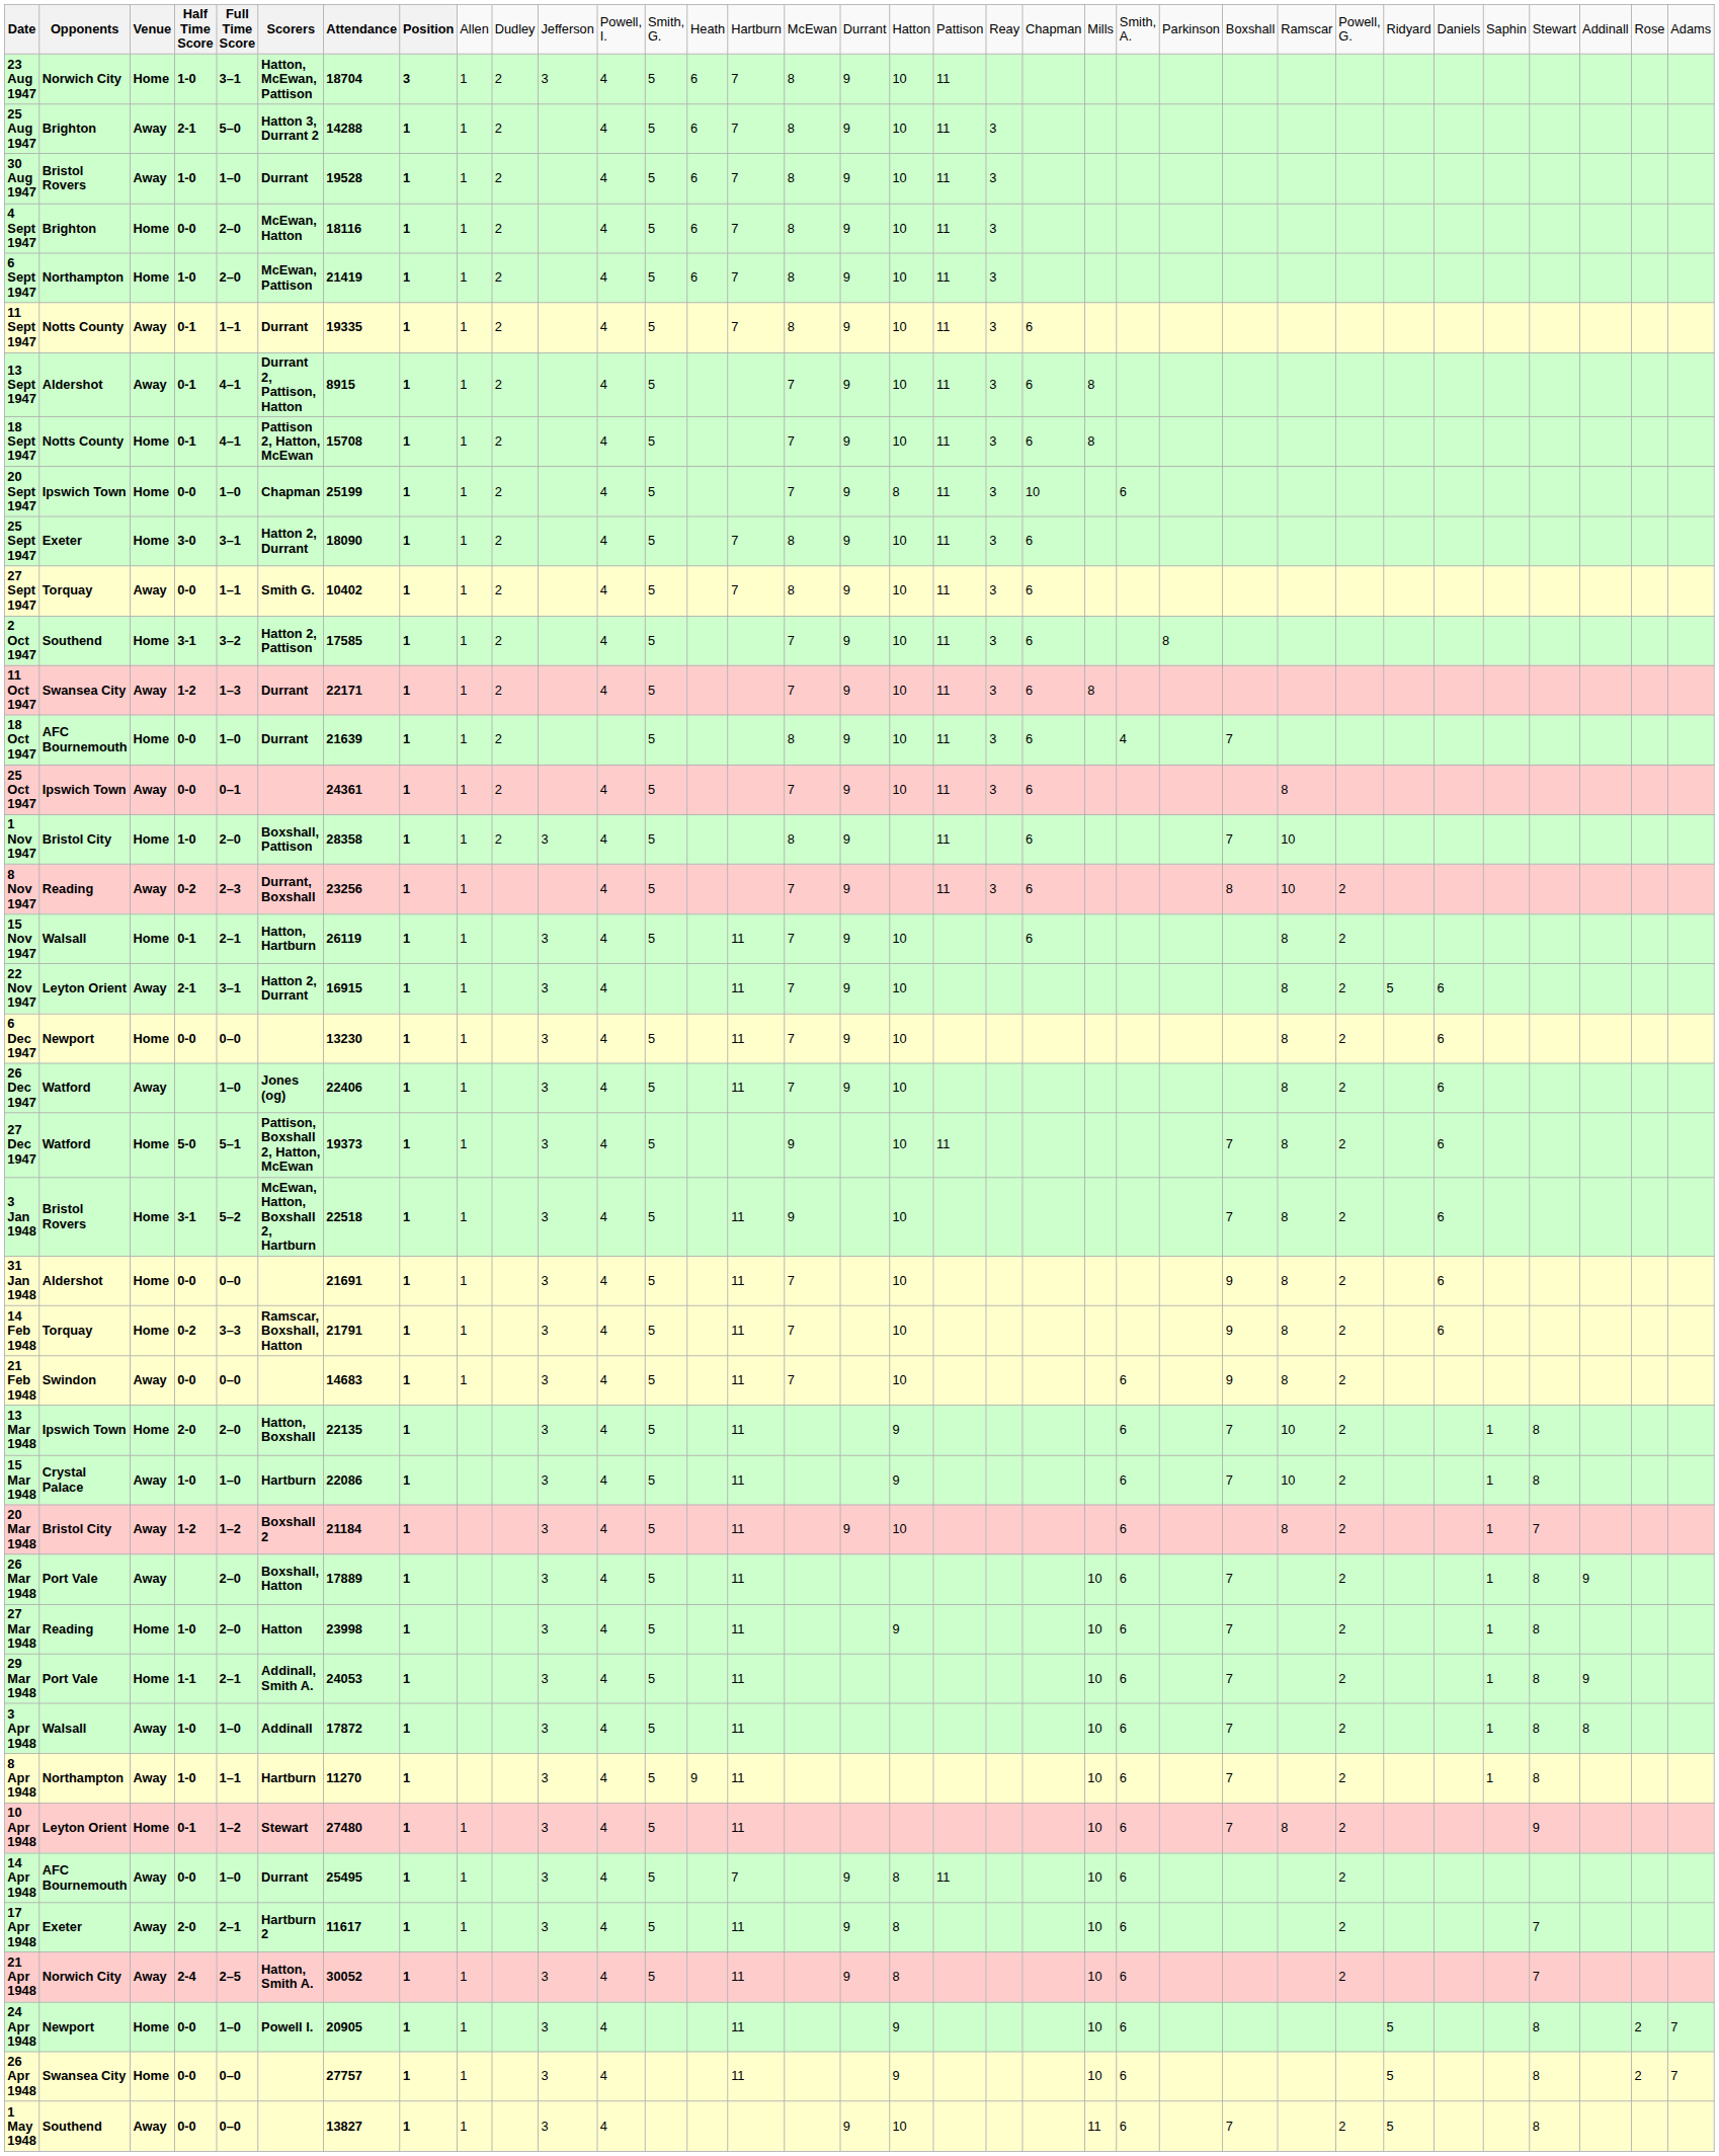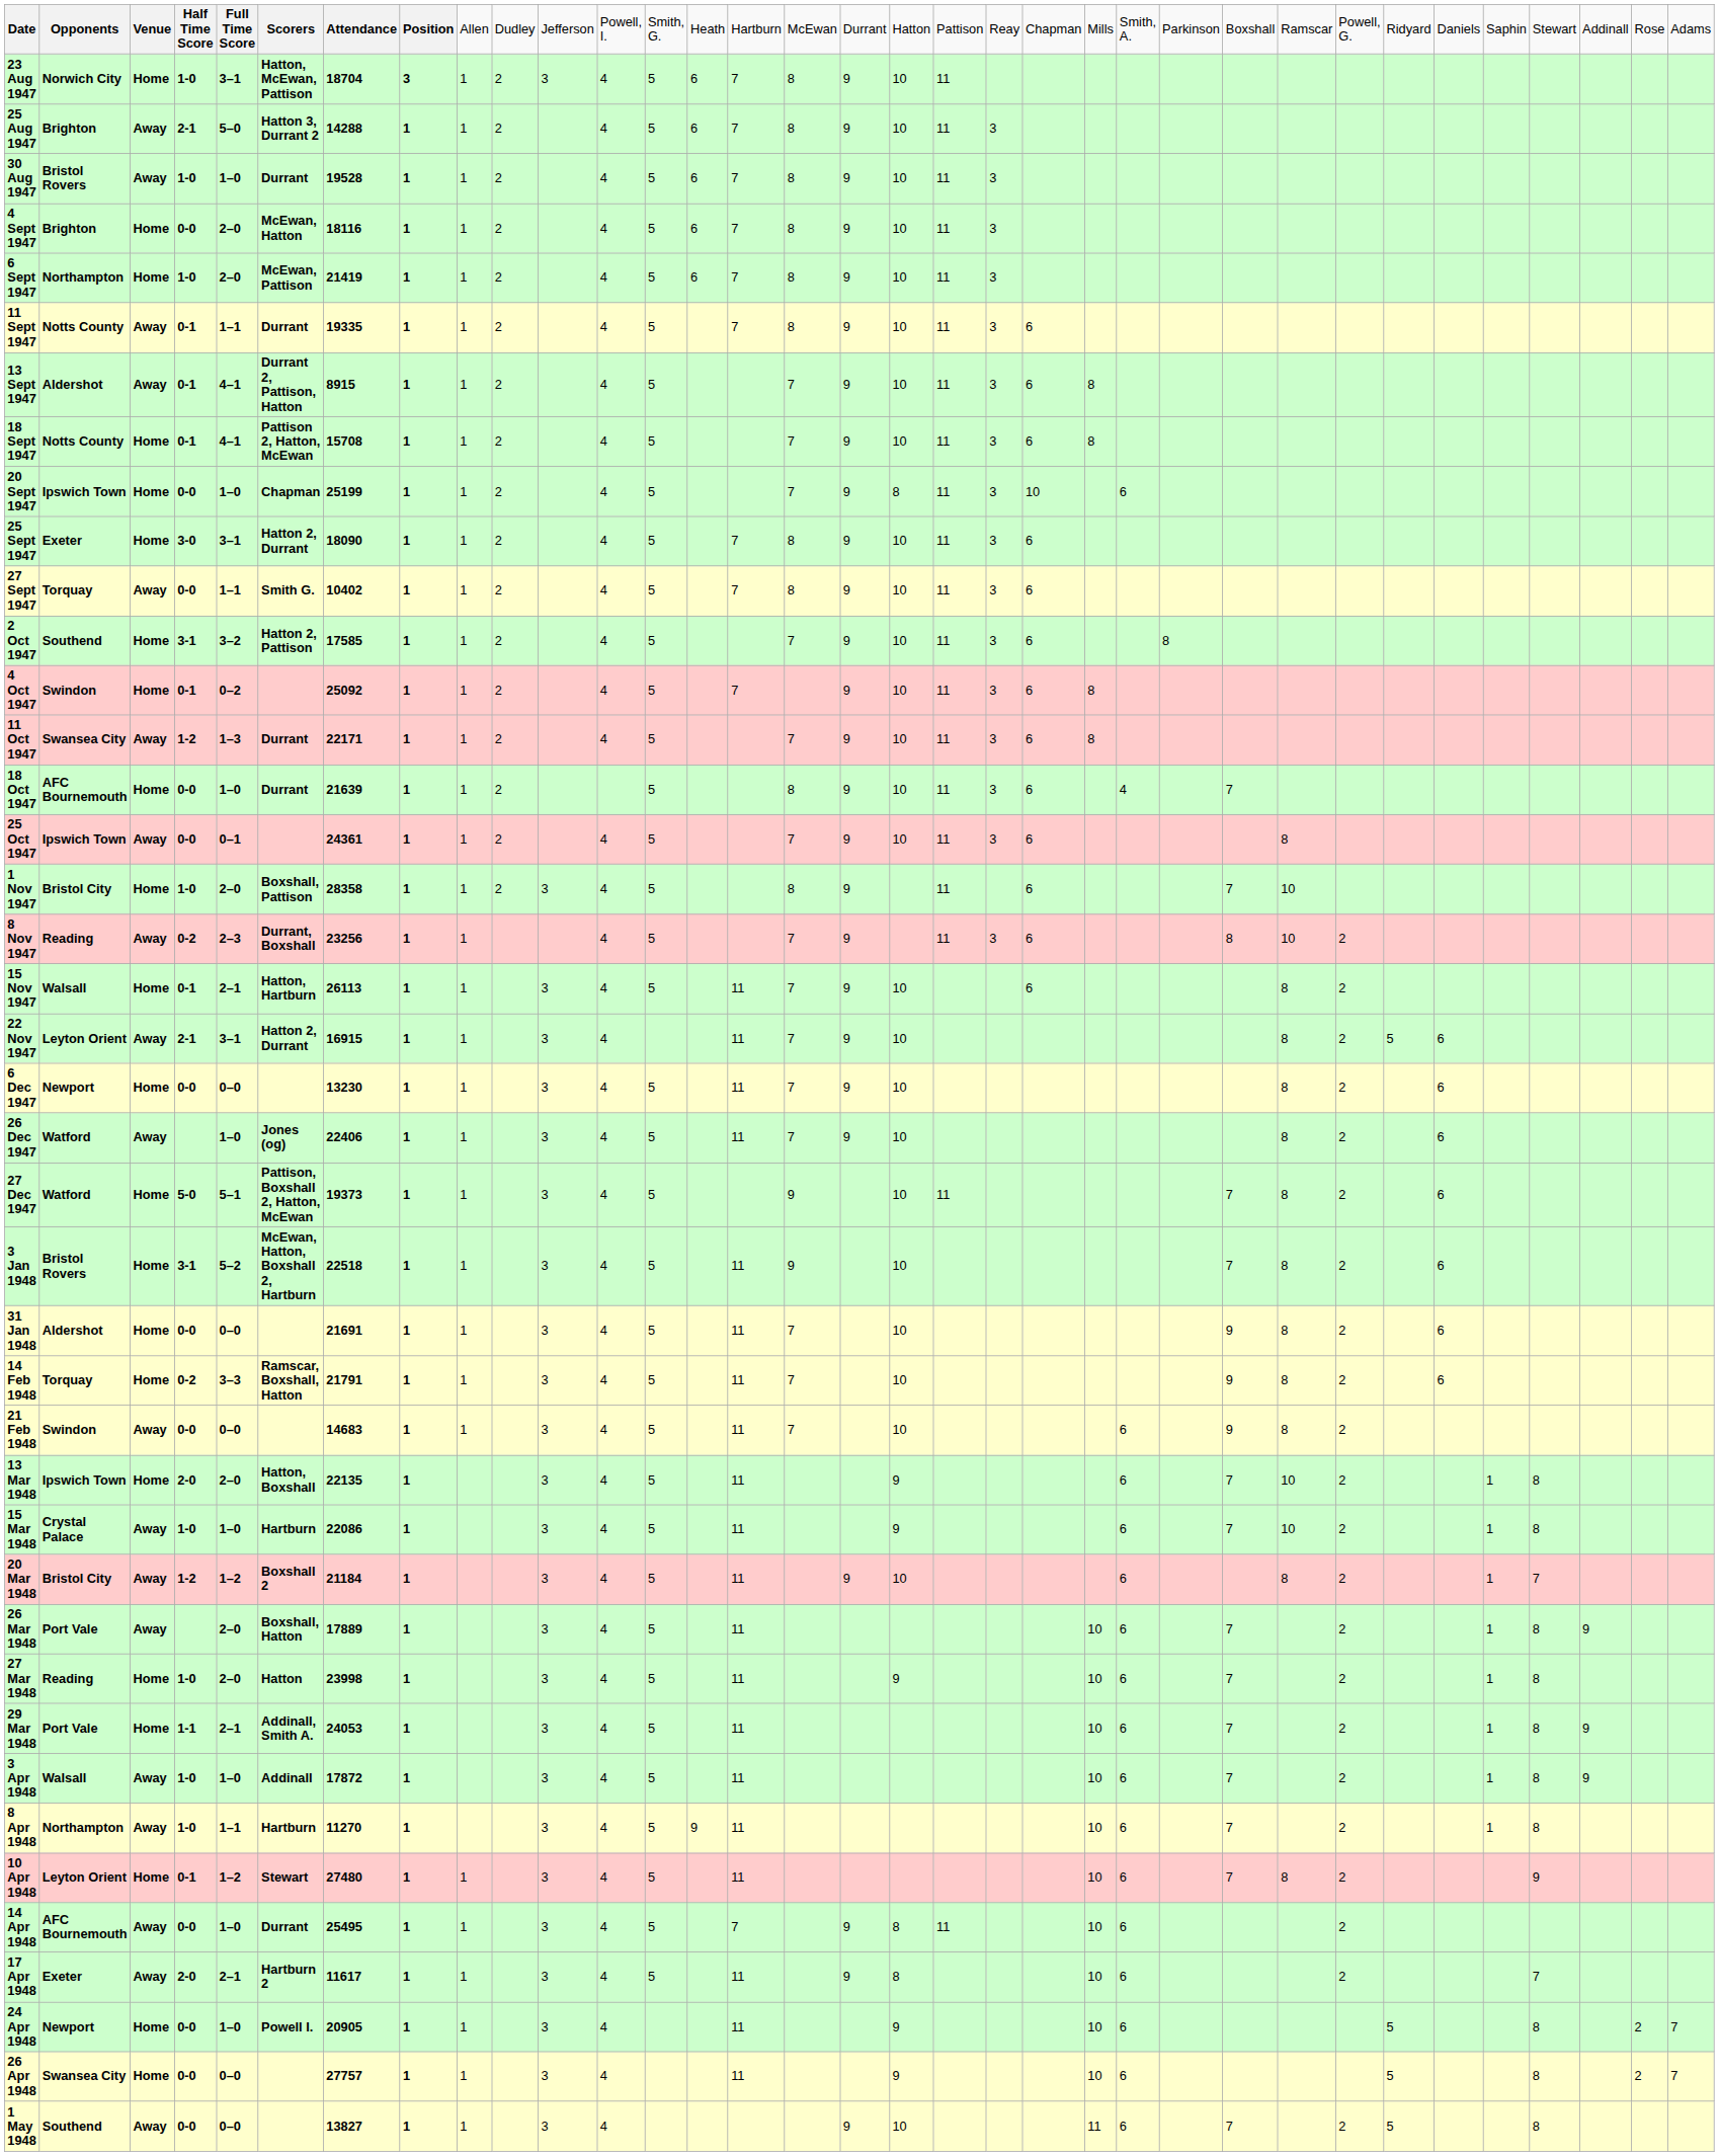+ row: 4 Oct 1947 | Swindon | Home | 0-1 | 0–2 | 25092 | 1 | 1 | 2 | 4 | 5 | 7 | 9 | 10 | 11 | 3 | 6 | 8
15 Nov 1947 | column 7: 26119 -> 26113
3 Apr 1948 | column 32: 8 -> 9
- row: 21 Apr 1948 | Norwich City | Away | 2-4 | 2–5 | Hatton, Smith A. | 30052 | 1 | 1 | 3 | 4 | 5 | 11 | 9 | 8 | 10 | 6 | 2 | 7
